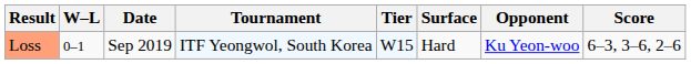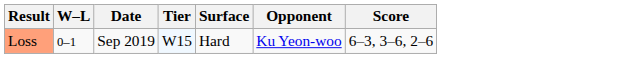- column: Tournament | ITF Yeongwol, South Korea
